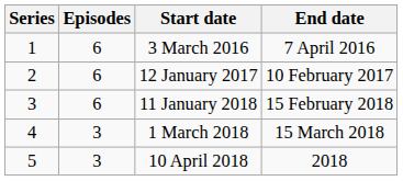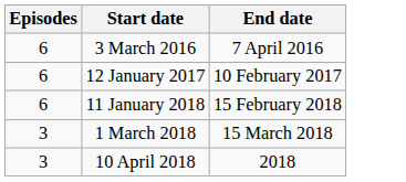- column: Series | 1 | 2 | 3 | 4 | 5
